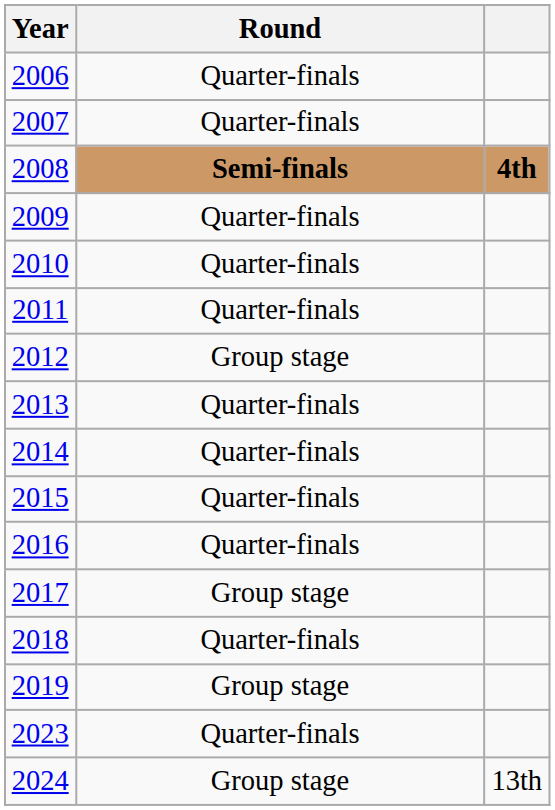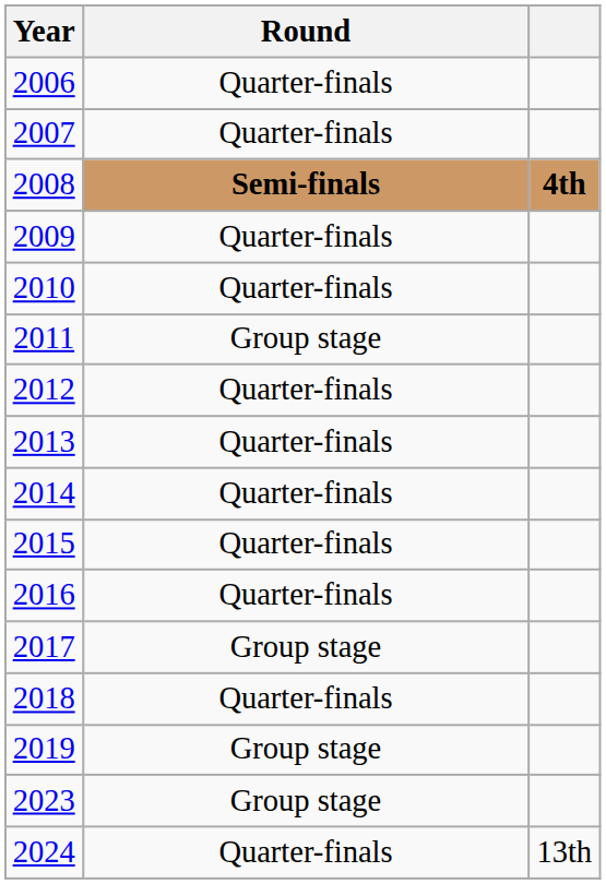2011 | Round: Quarter-finals -> Group stage
2012 | Round: Group stage -> Quarter-finals
2023 | Round: Quarter-finals -> Group stage
2024 | Round: Group stage -> Quarter-finals
